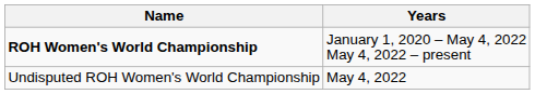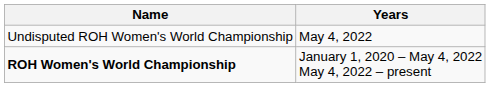rows swapped: ROH Women's World Championship <-> Undisputed ROH Women's World Championship
